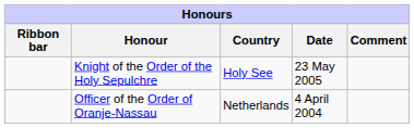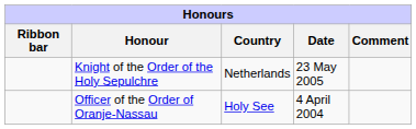Knight of the Order of the Holy Sepulchre | Country: Holy See -> Netherlands
Officer of the Order of Oranje-Nassau | Country: Netherlands -> Holy See
